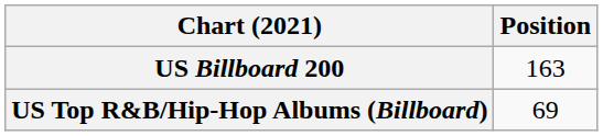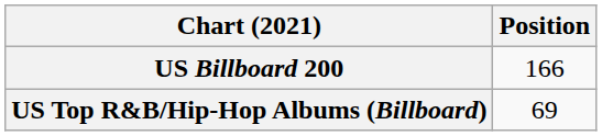US Billboard 200 | Position: 163 -> 166
